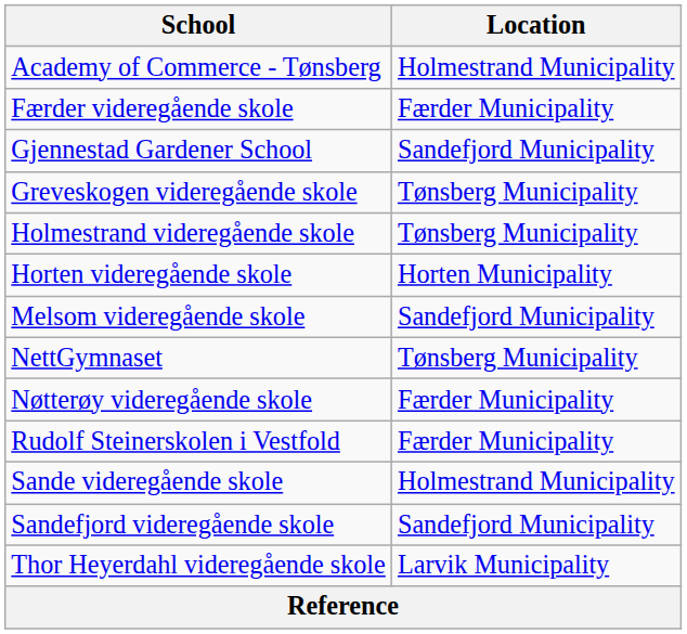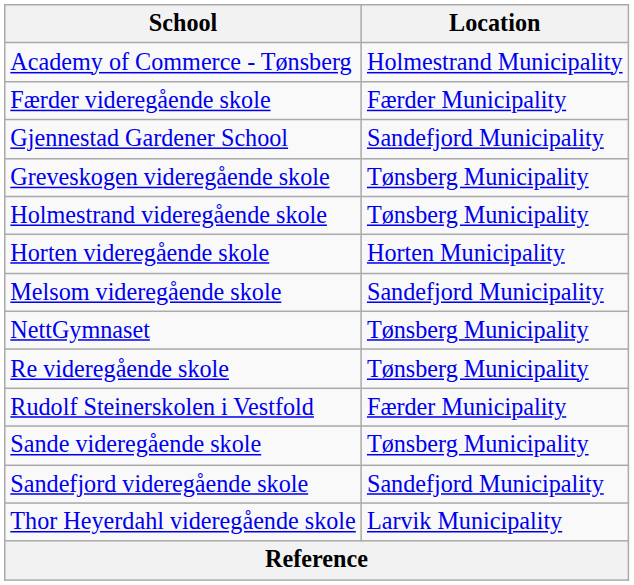- row: Nøtterøy videregående skole | Færder Municipality
+ row: Re videregående skole | Tønsberg Municipality
Sande videregående skole | Location: Holmestrand Municipality -> Tønsberg Municipality
